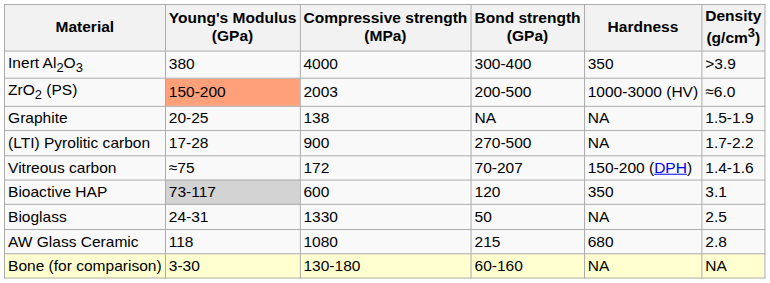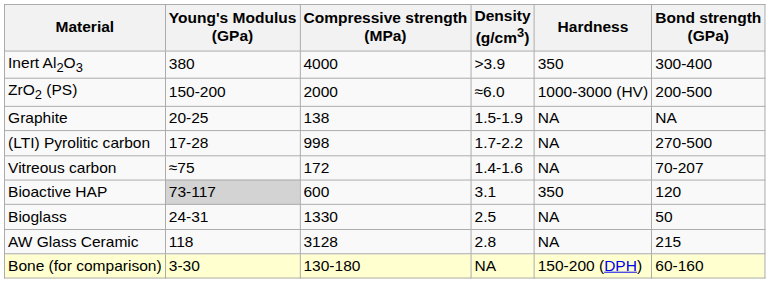columns swapped: Bond strength (GPa) <-> Density (g/cm3)
ZrO2 (PS) | Young's Modulus (GPa): lightsalmon background -> no background
ZrO2 (PS) | Compressive strength (MPa): 2003 -> 2000
(LTI) Pyrolitic carbon | Compressive strength (MPa): 900 -> 998
Vitreous carbon | Hardness: 150-200 (DPH) -> NA
AW Glass Ceramic | Compressive strength (MPa): 1080 -> 3128
AW Glass Ceramic | Hardness: 680 -> NA
Bone (for comparison) | Hardness: NA -> 150-200 (DPH)
